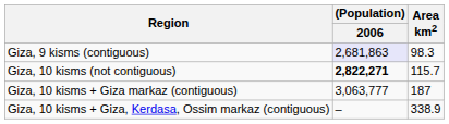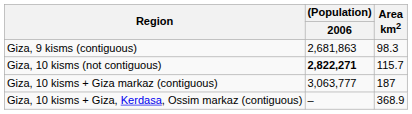Giza, 9 kisms (contiguous) | (Population) / 2006: lavender background -> no background
Giza, 10 kisms + Giza, Kerdasa, Ossim markaz (contiguous) | Area km2: 338.9 -> 368.9
